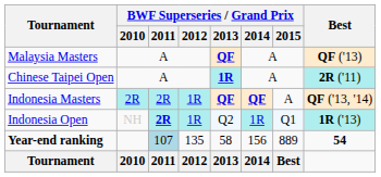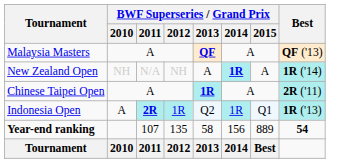+ row: New Zealand Open | NH | N/A | NH | A | 1R | A | 1R ('14)
- row: Indonesia Masters | 2R | 2R | 1R | QF | QF | A | QF ('13, '14)
Indonesia Open | BWF Superseries / Grand Prix / 2010: NH -> A
Year-end ranking | BWF Superseries / Grand Prix / 2011: lightblue background -> no background
